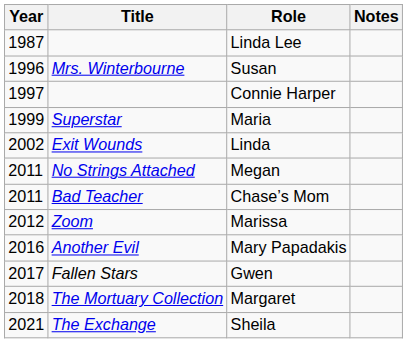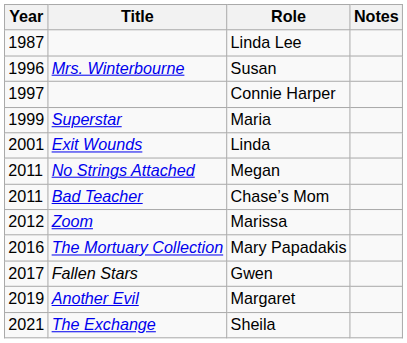Linda | Year: 2002 -> 2001
Mary Papadakis | Title: Another Evil -> The Mortuary Collection
Margaret | Year: 2018 -> 2019
Margaret | Title: The Mortuary Collection -> Another Evil
